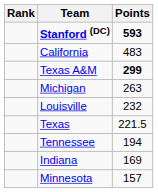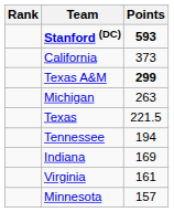California | Points: 483 -> 373
- row: Louisville | 232
+ row: Virginia | 161
